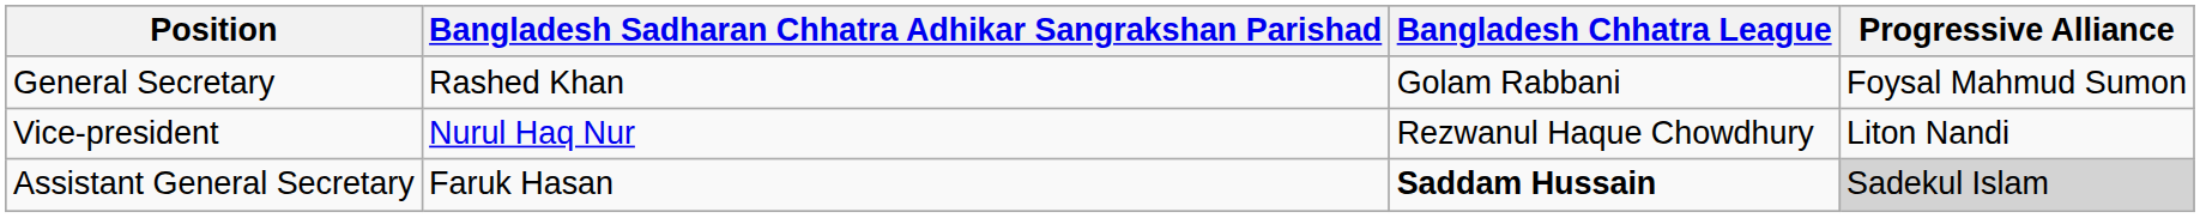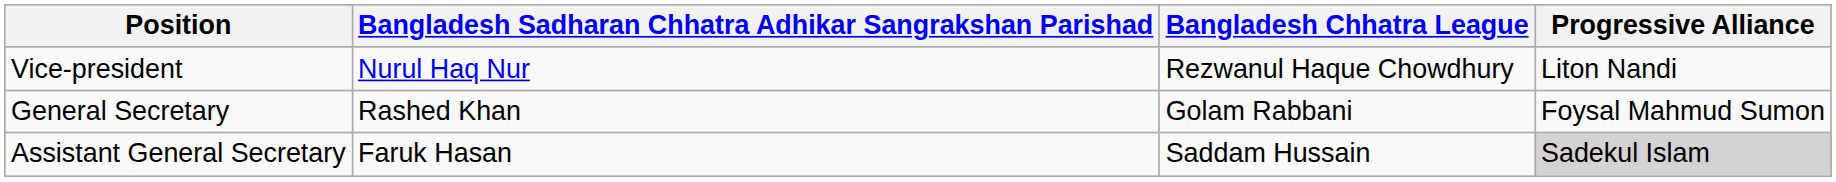rows swapped: Vice-president <-> General Secretary
Assistant General Secretary | Bangladesh Chhatra League: bold -> normal
